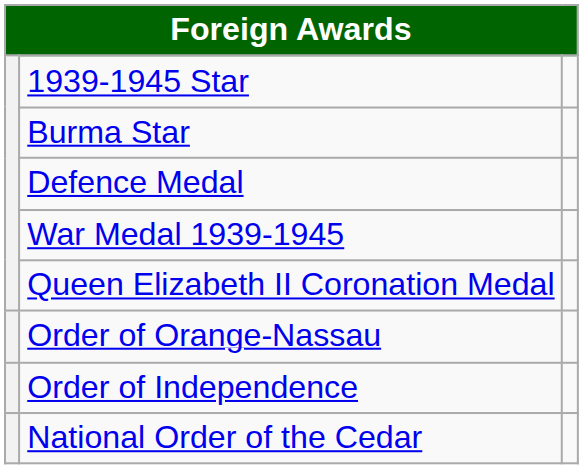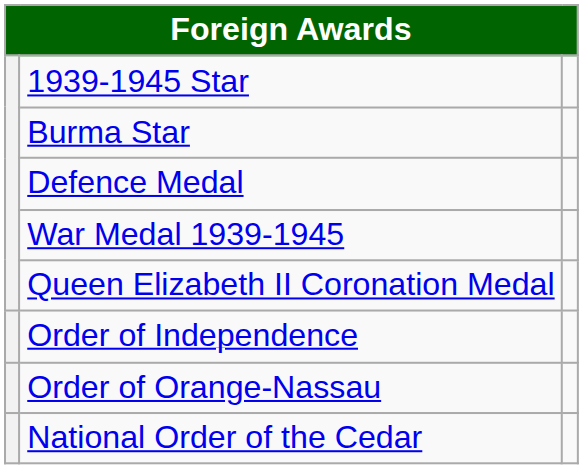rows swapped: Order of Independence <-> Order of Orange-Nassau
